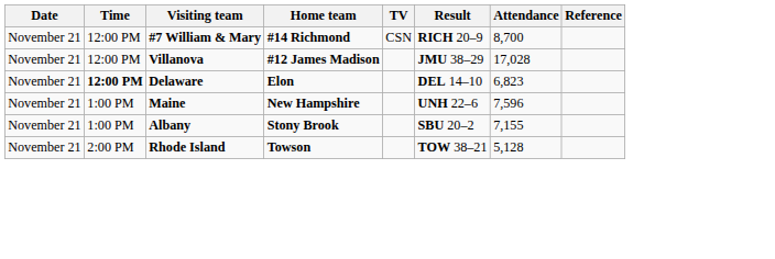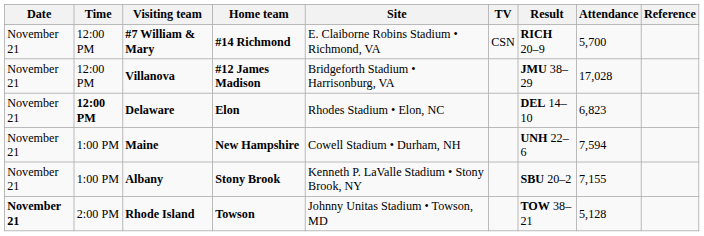+ column: Site | E. Claiborne Robins Stadium • Richmond, VA | Bridgeforth Stadium • Harrisonburg, VA | Rhodes Stadium • Elon, NC | Cowell Stadium • Durham, NH | Kenneth P. LaValle Stadium • Stony Brook, NY | Johnny Unitas Stadium • Towson, MD
#7 William & Mary | Attendance: 8,700 -> 5,700
Maine | Attendance: 7,596 -> 7,594
Rhode Island | Date: normal -> bold
